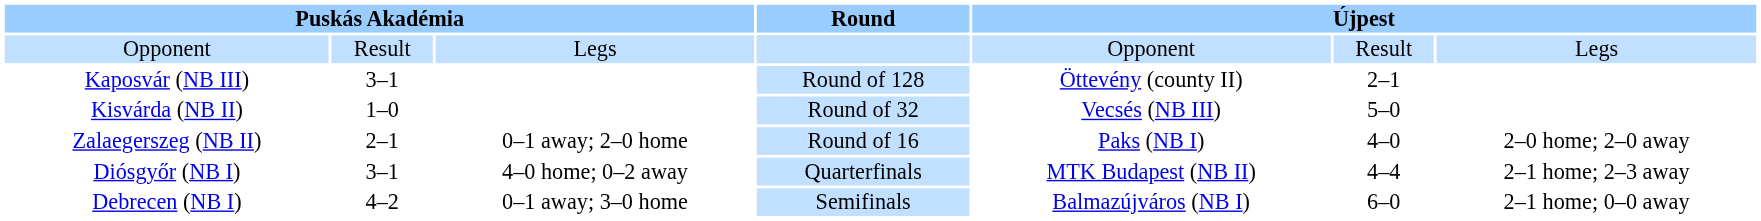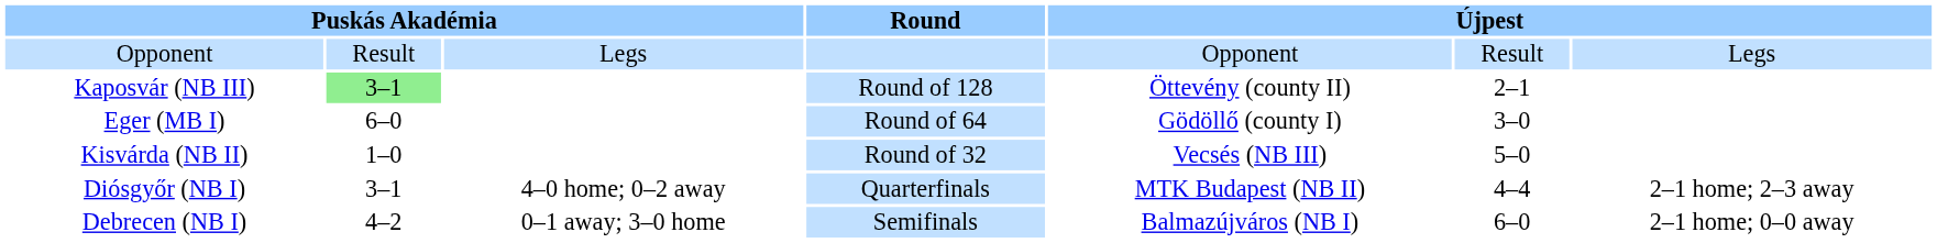Kaposvár (NB III) | column 2: no background -> lightgreen background
+ row: Eger (MB I) | 6–0 | Round of 64 | Gödöllő (county I) | 3–0
- row: Zalaegerszeg (NB II) | 2–1 | 0–1 away; 2–0 home | Round of 16 | Paks (NB I) | 4–0 | 2–0 home; 2–0 away
